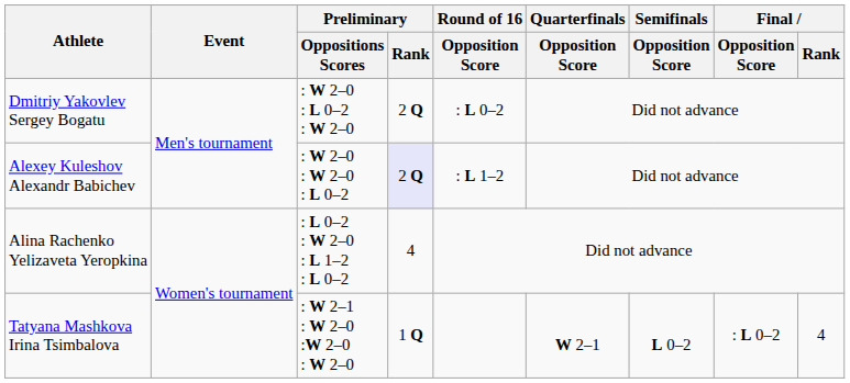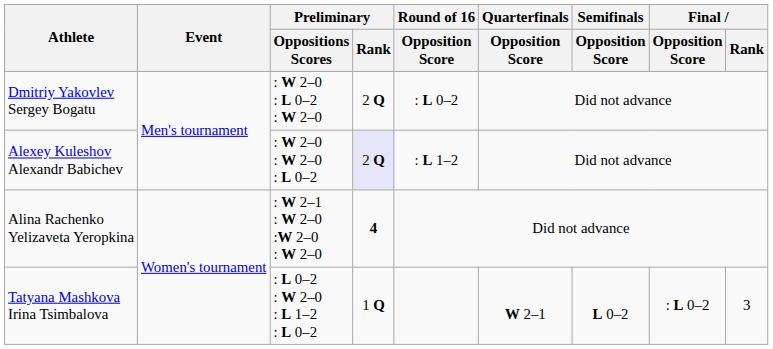Alina Rachenko Yelizaveta Yeropkina | Preliminary / Oppositions Scores: : L 0–2 : W 2–0 : L 1–2 : L 0–2 -> : W 2–1 : W 2–0 :W 2–0 : W 2–0
Alina Rachenko Yelizaveta Yeropkina | Preliminary / Rank: normal -> bold
Tatyana Mashkova Irina Tsimbalova | Preliminary / Oppositions Scores: : W 2–1 : W 2–0 :W 2–0 : W 2–0 -> : L 0–2 : W 2–0 : L 1–2 : L 0–2
Tatyana Mashkova Irina Tsimbalova | Final / Rank: 4 -> 3
